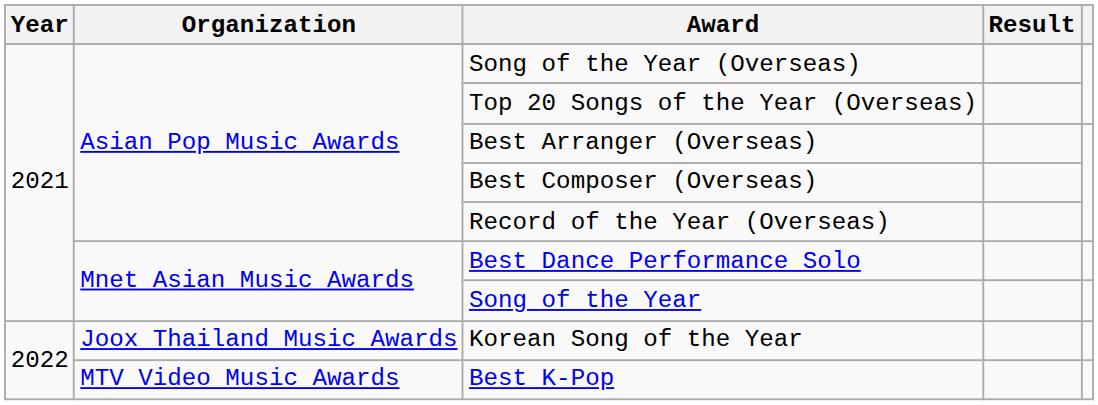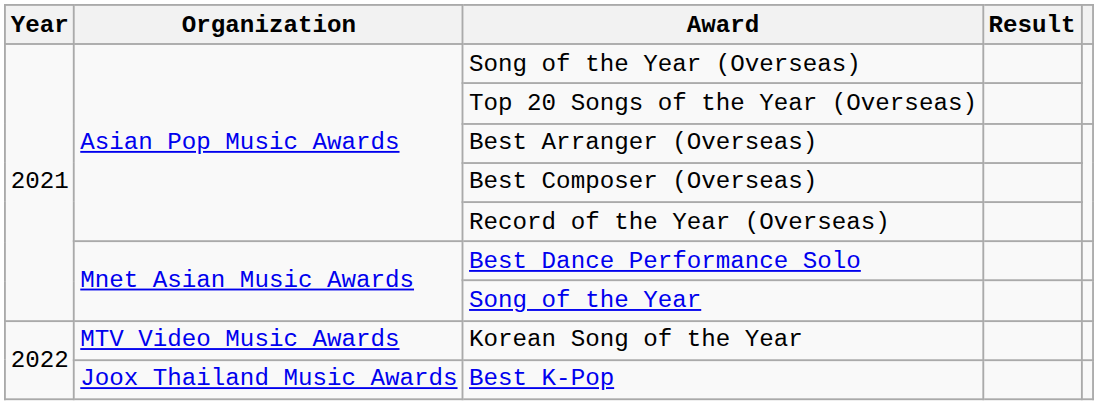Korean Song of the Year | Organization: Joox Thailand Music Awards -> MTV Video Music Awards
Best K-Pop | Organization: MTV Video Music Awards -> Joox Thailand Music Awards
